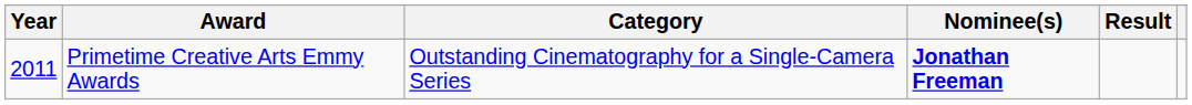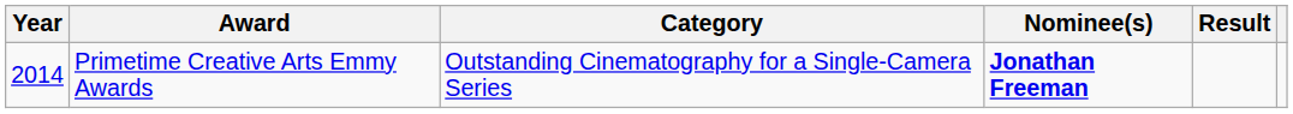Primetime Creative Arts Emmy Awards | Year: 2011 -> 2014
